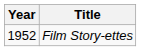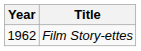Film Story-ettes | Year: 1952 -> 1962
